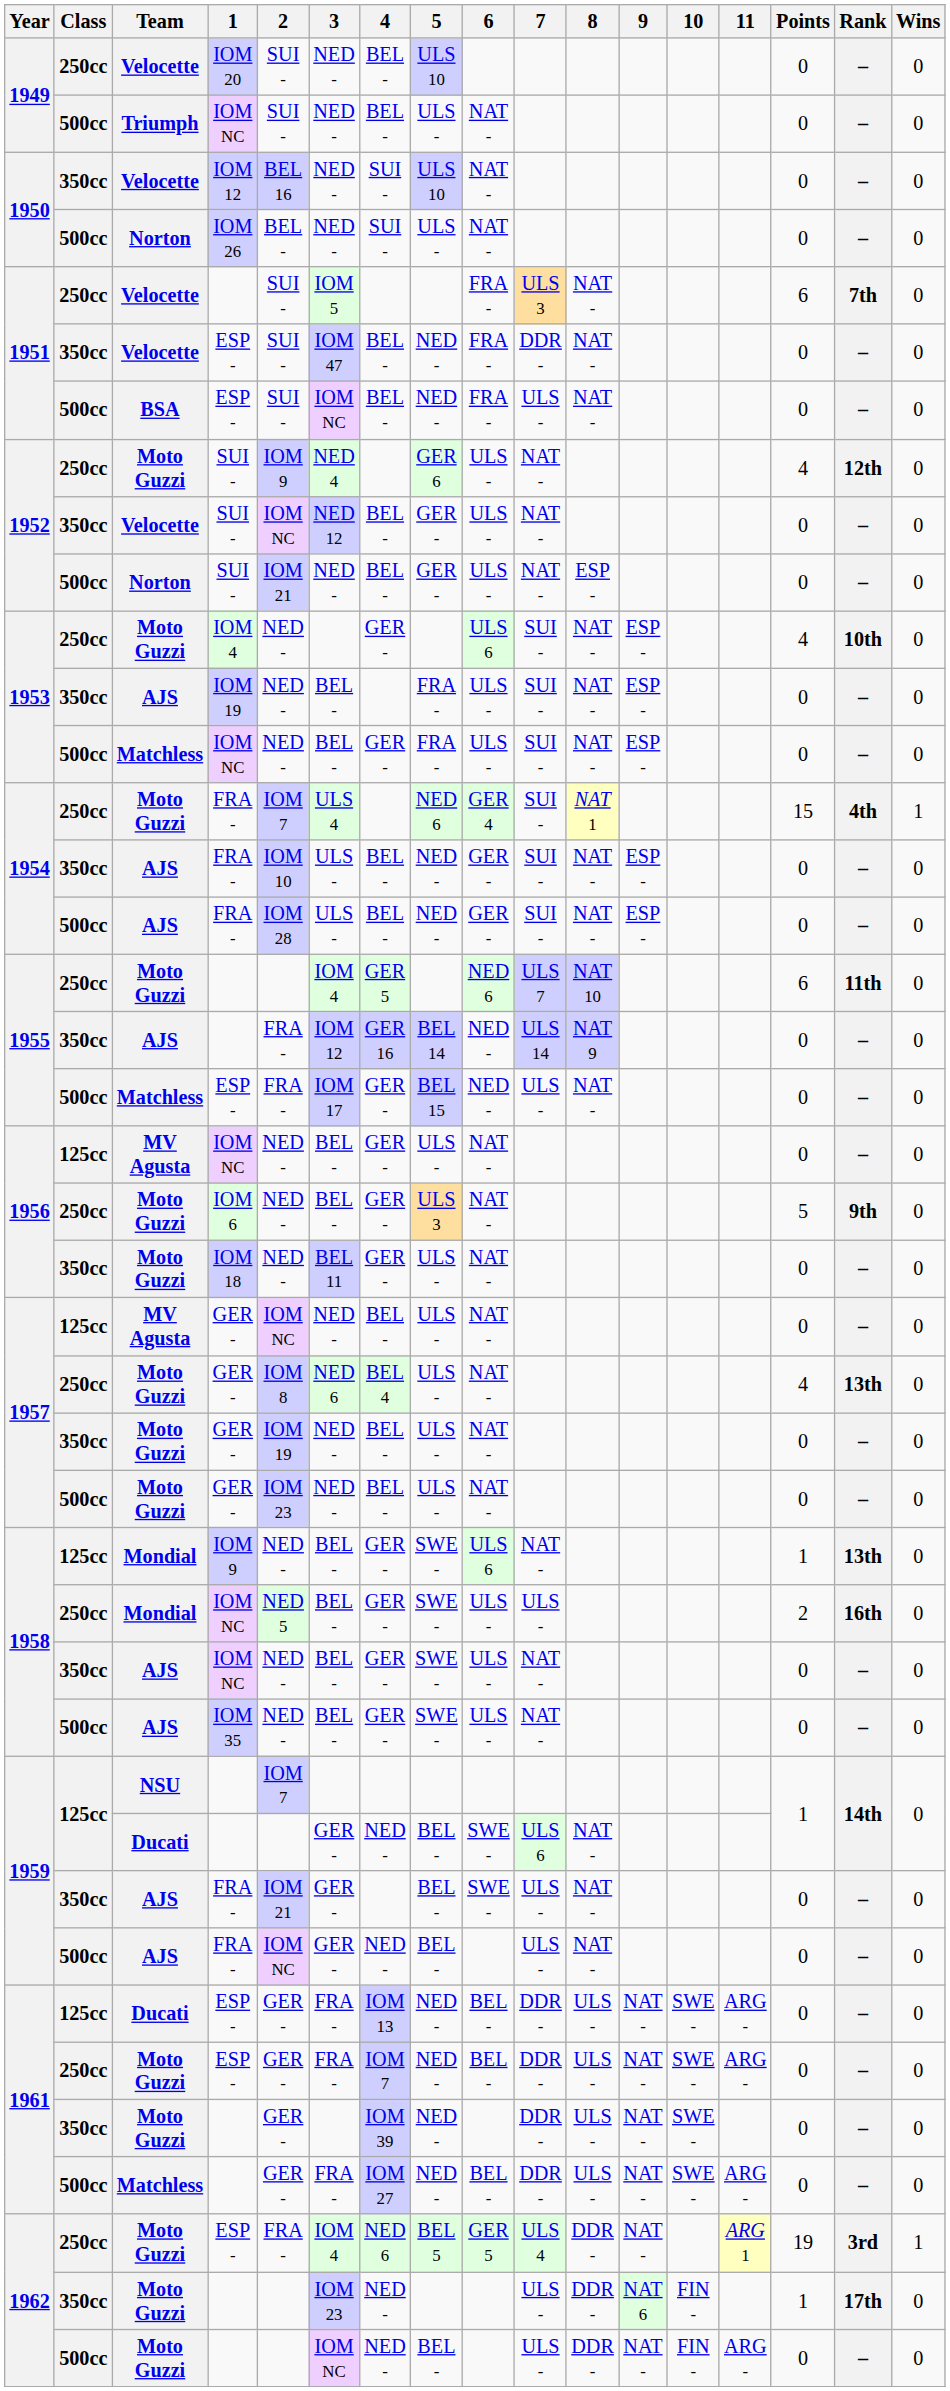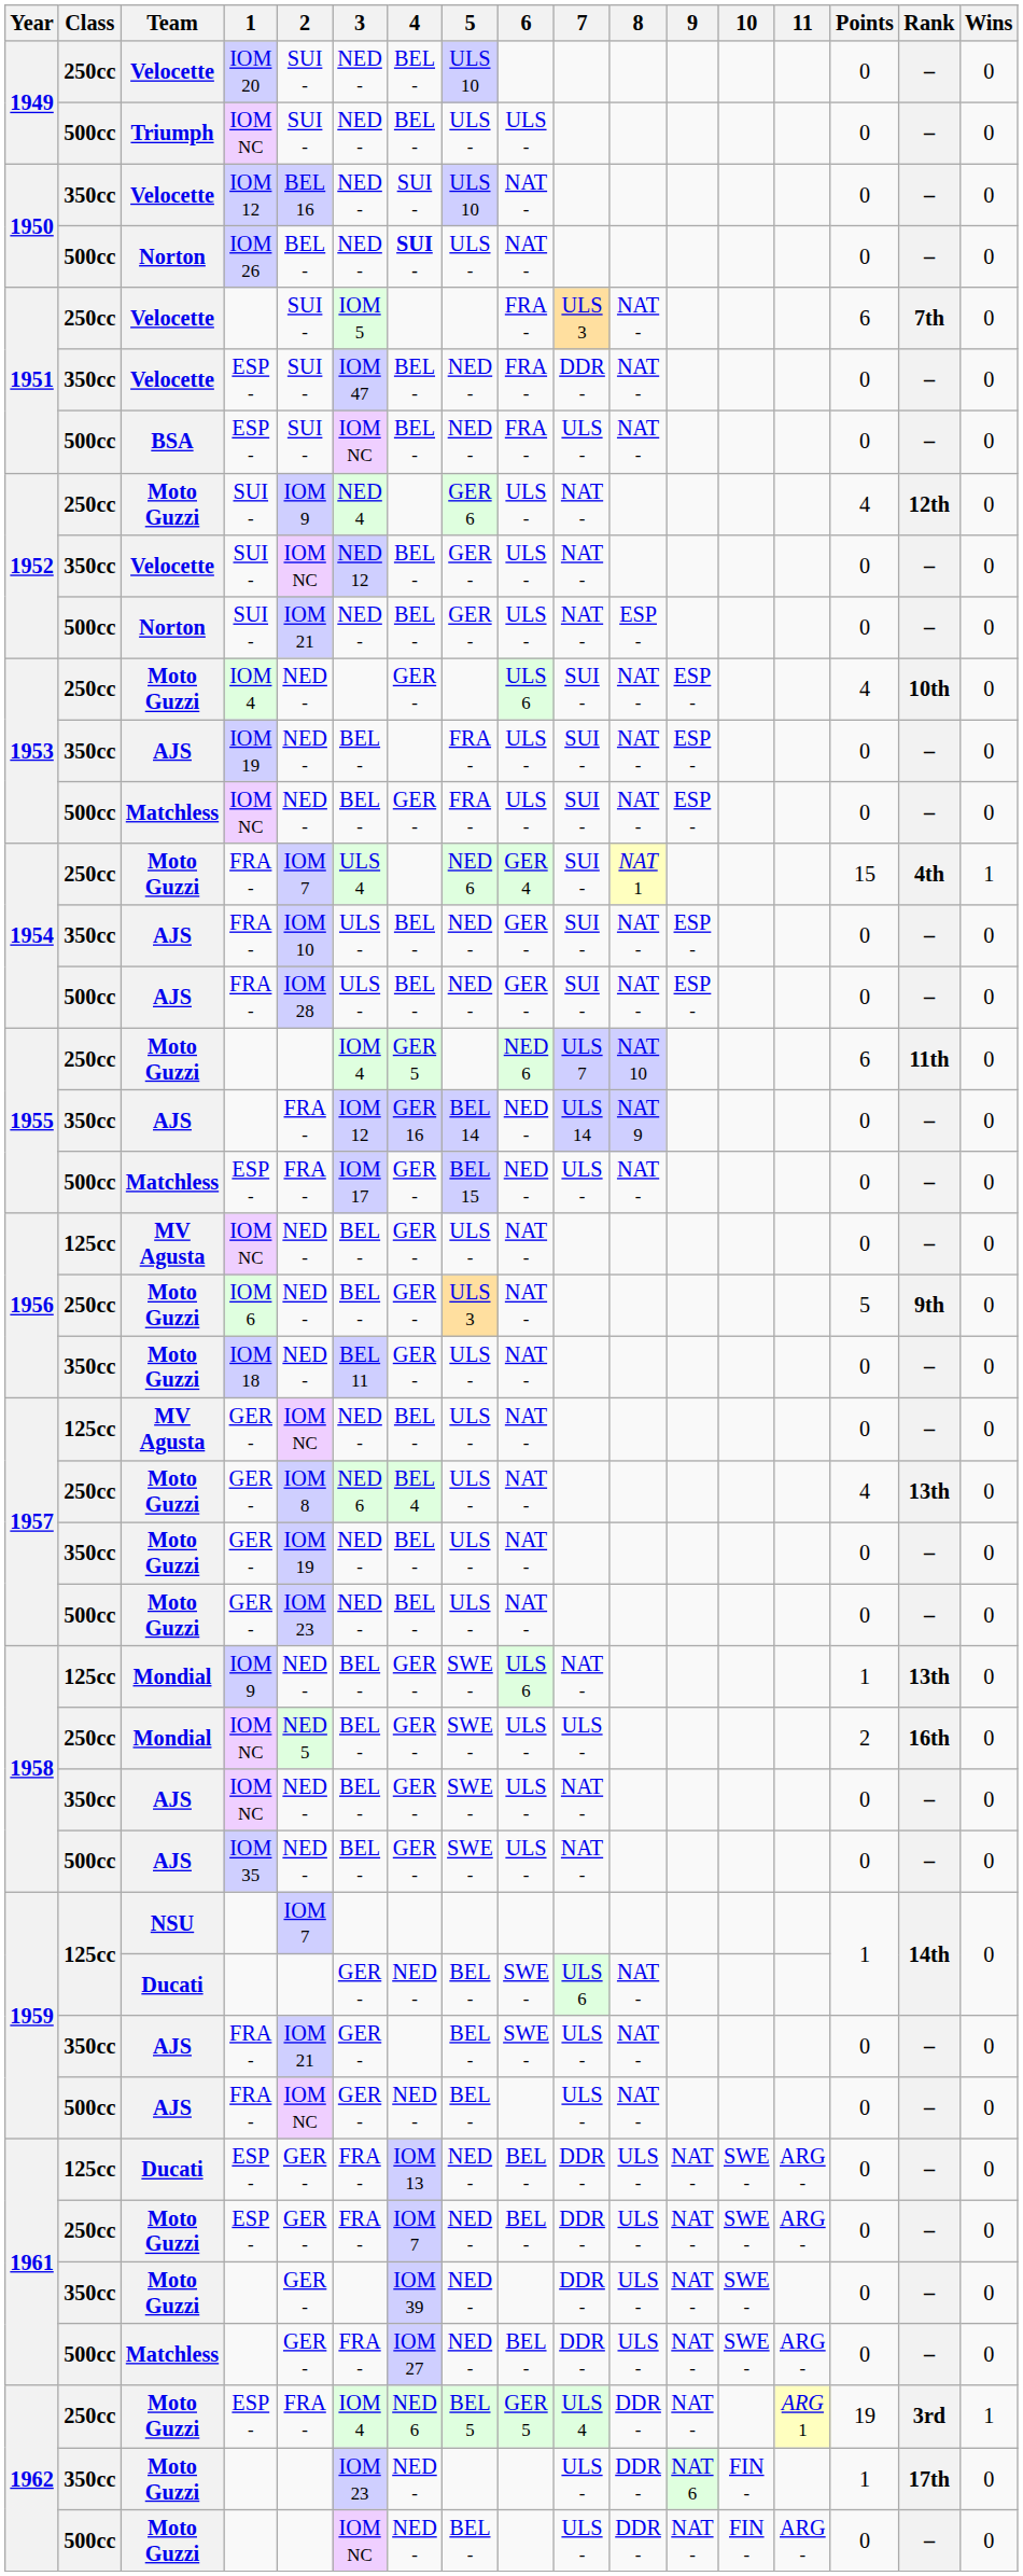Triumph / IOM NC | 6: NAT - -> ULS -
IOM 26 | 4: normal -> bold
